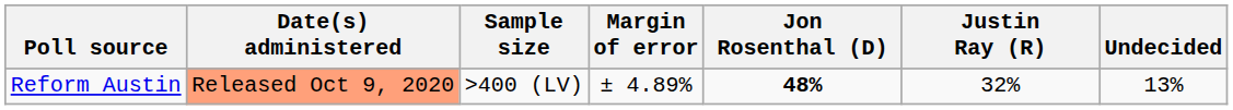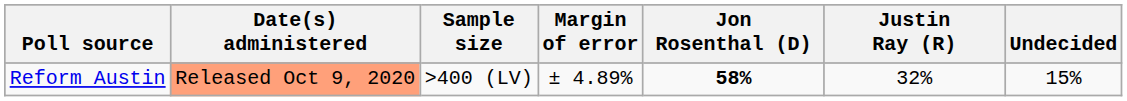Reform Austin | Jon Rosenthal (D): 48% -> 58%
Reform Austin | Undecided: 13% -> 15%
